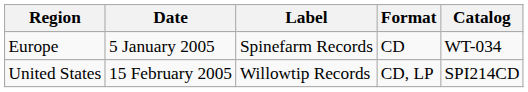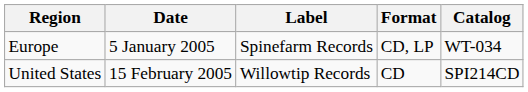Europe | Format: CD -> CD, LP
United States | Format: CD, LP -> CD
